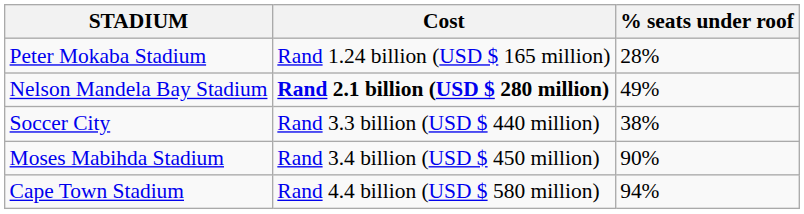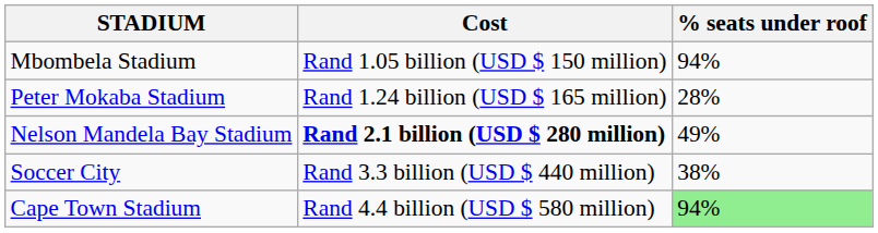+ row: Mbombela Stadium | Rand 1.05 billion (USD $ 150 million) | 94%
- row: Moses Mabihda Stadium | Rand 3.4 billion (USD $ 450 million) | 90%
Cape Town Stadium | % seats under roof: no background -> lightgreen background
